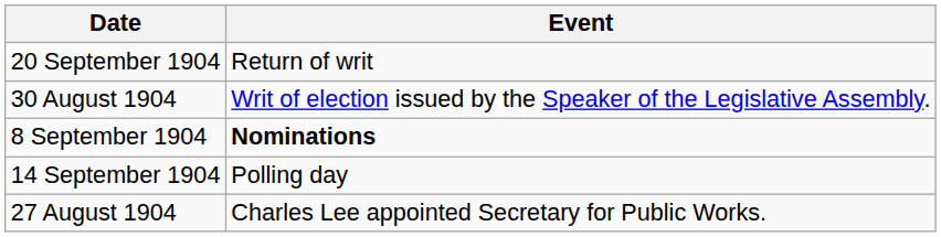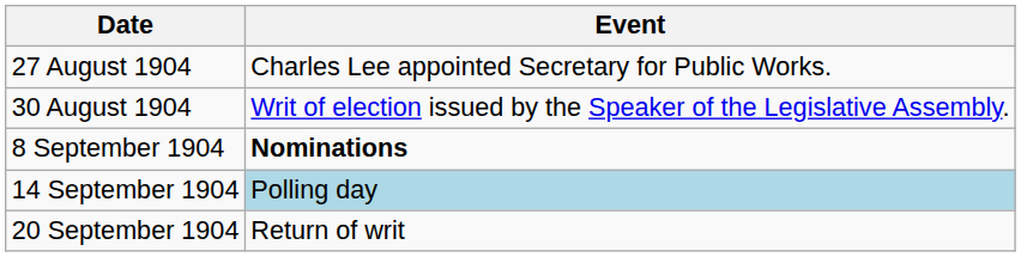rows swapped: 27 August 1904 <-> 20 September 1904
14 September 1904 | Event: no background -> lightblue background
